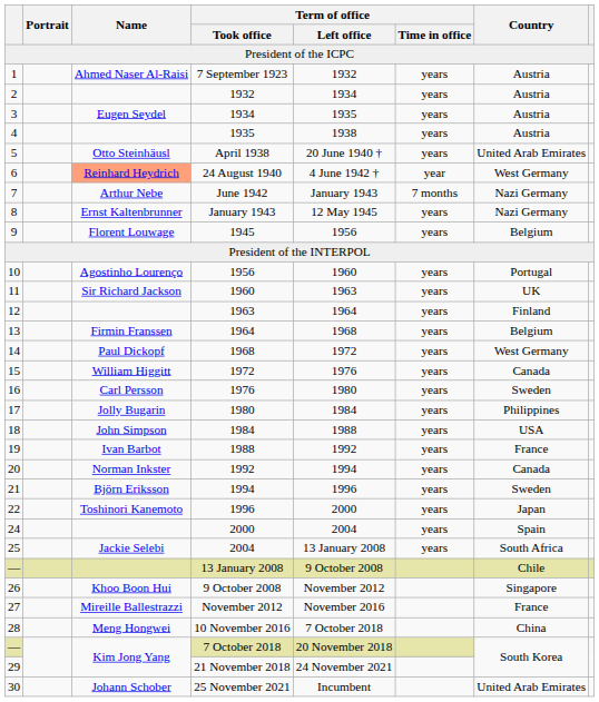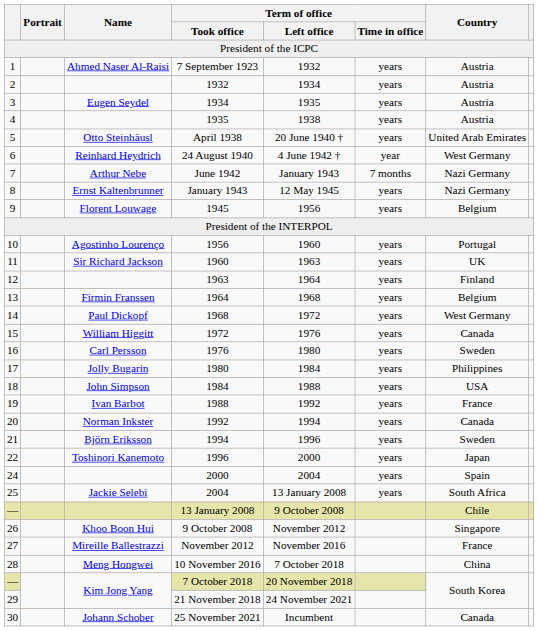24 August 1940 | Name: lightsalmon background -> no background
25 November 2021 | Country: United Arab Emirates -> Canada
